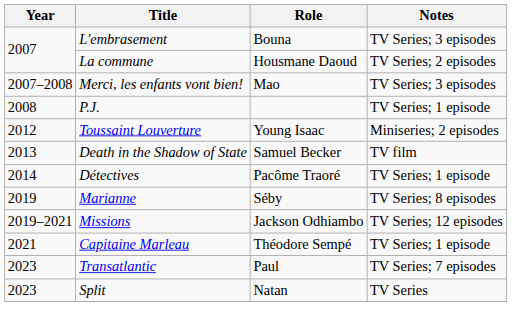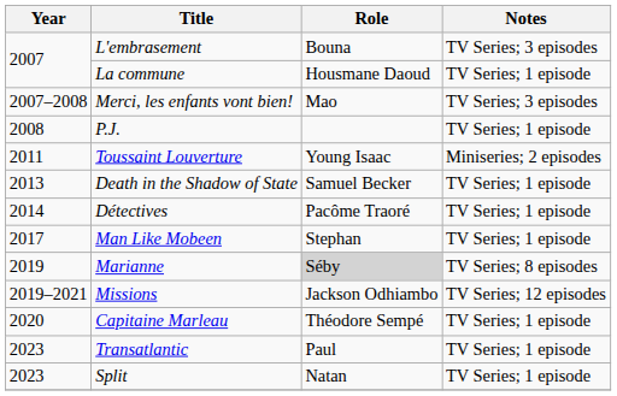La commune | Notes: TV Series; 2 episodes -> TV Series; 1 episode
Toussaint Louverture | Year: 2012 -> 2011
Death in the Shadow of State | Notes: TV film -> TV Series; 1 episode
+ row: 2017 | Man Like Mobeen | Stephan | TV Series; 1 episode
Marianne | Role: no background -> lightgrey background
Capitaine Marleau | Year: 2021 -> 2020
Transatlantic | Notes: TV Series; 7 episodes -> TV Series; 1 episode
Split | Notes: TV Series -> TV Series; 1 episode
